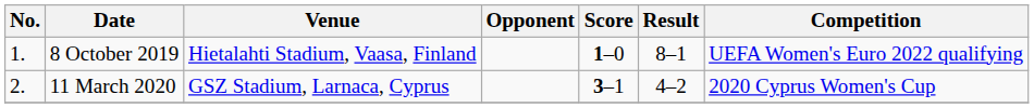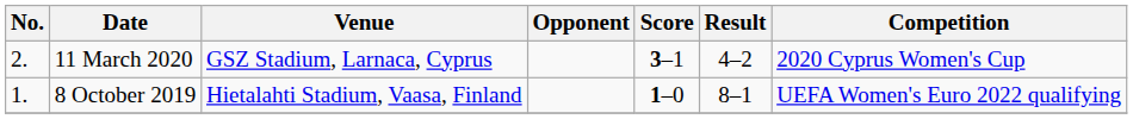rows swapped: 8 October 2019 <-> 11 March 2020
